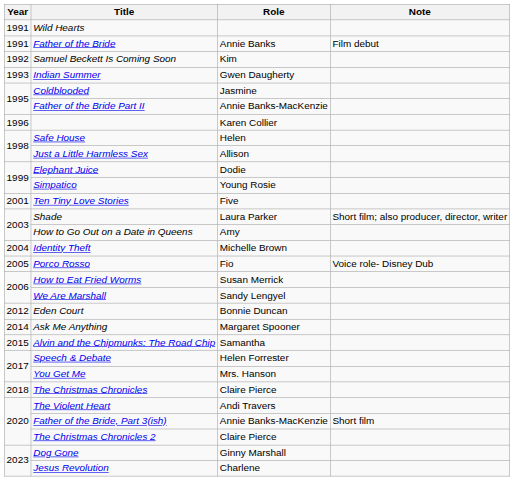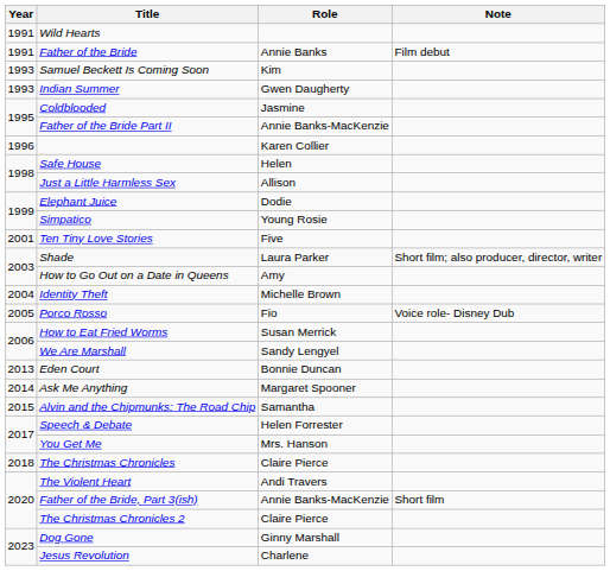Samuel Beckett Is Coming Soon | Year: 1992 -> 1993
Eden Court | Year: 2012 -> 2013
